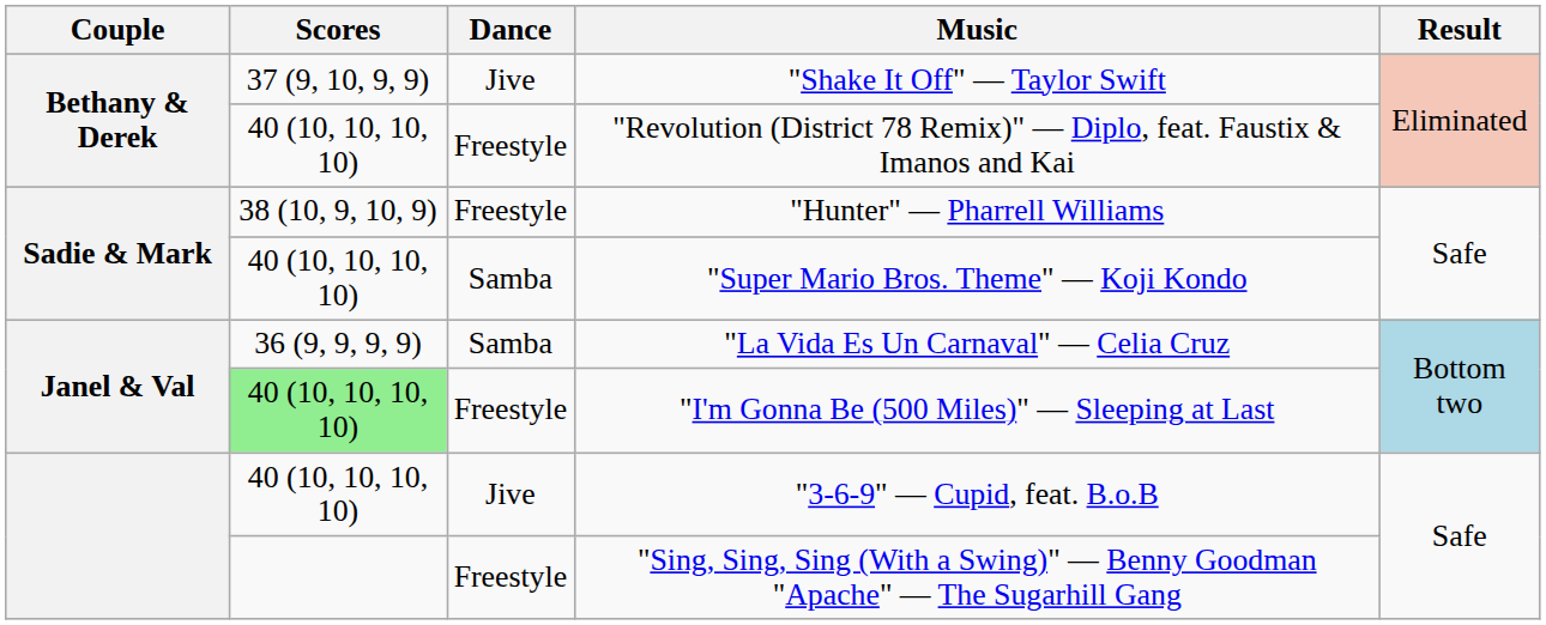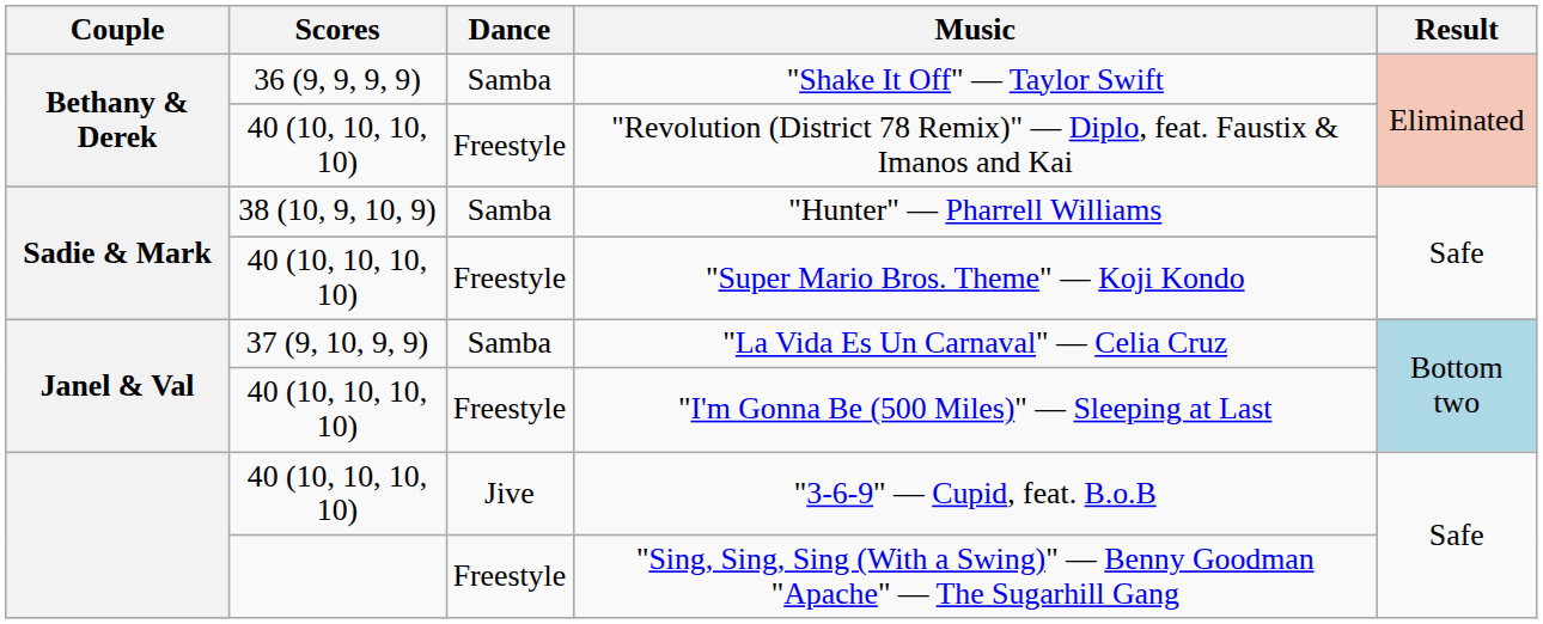"Shake It Off" — Taylor Swift | Scores: 37 (9, 10, 9, 9) -> 36 (9, 9, 9, 9)
"Shake It Off" — Taylor Swift | Dance: Jive -> Samba
"Hunter" — Pharrell Williams | Dance: Freestyle -> Samba
"Super Mario Bros. Theme" — Koji Kondo | Dance: Samba -> Freestyle
"La Vida Es Un Carnaval" — Celia Cruz | Scores: 36 (9, 9, 9, 9) -> 37 (9, 10, 9, 9)
"I'm Gonna Be (500 Miles)" — Sleeping at Last | Scores: lightgreen background -> no background
